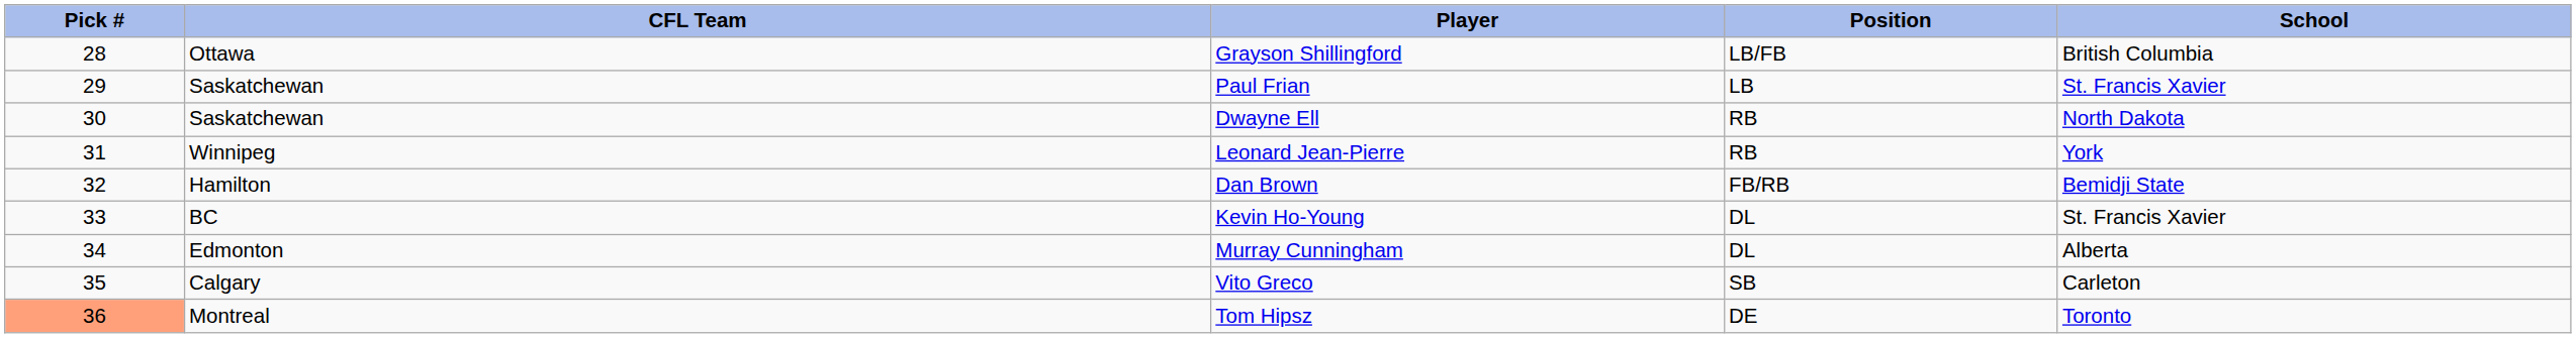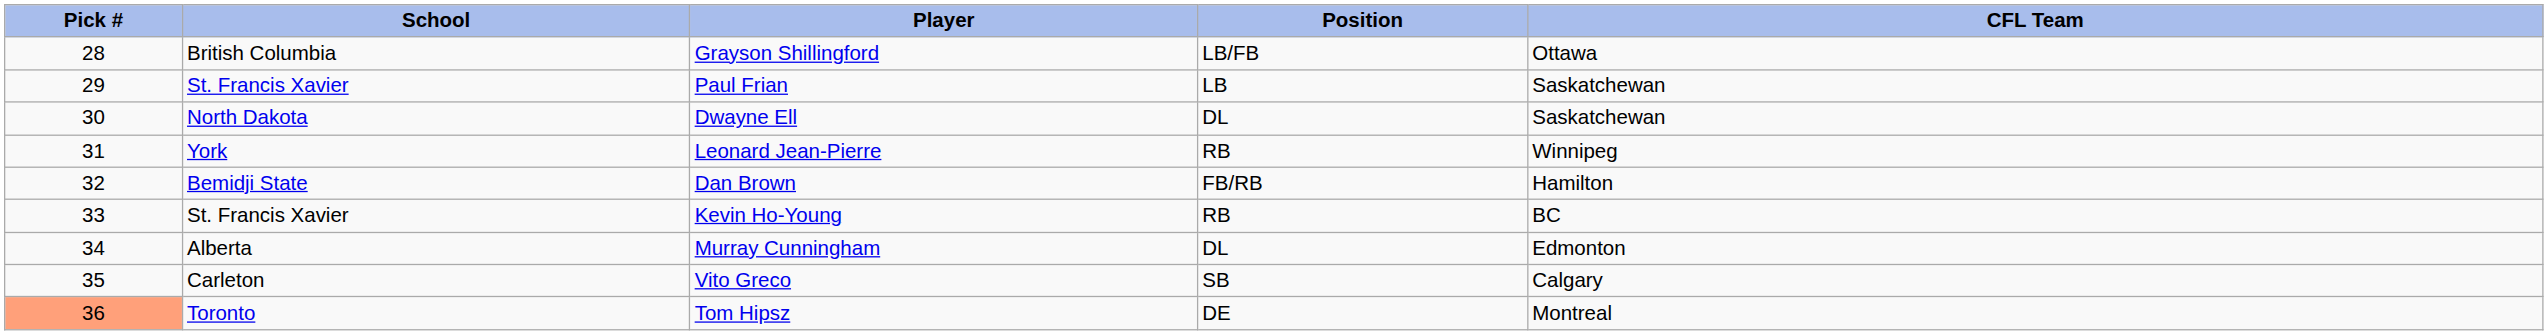columns swapped: CFL Team <-> School
Dwayne Ell | Position: RB -> DL
Kevin Ho-Young | Position: DL -> RB
